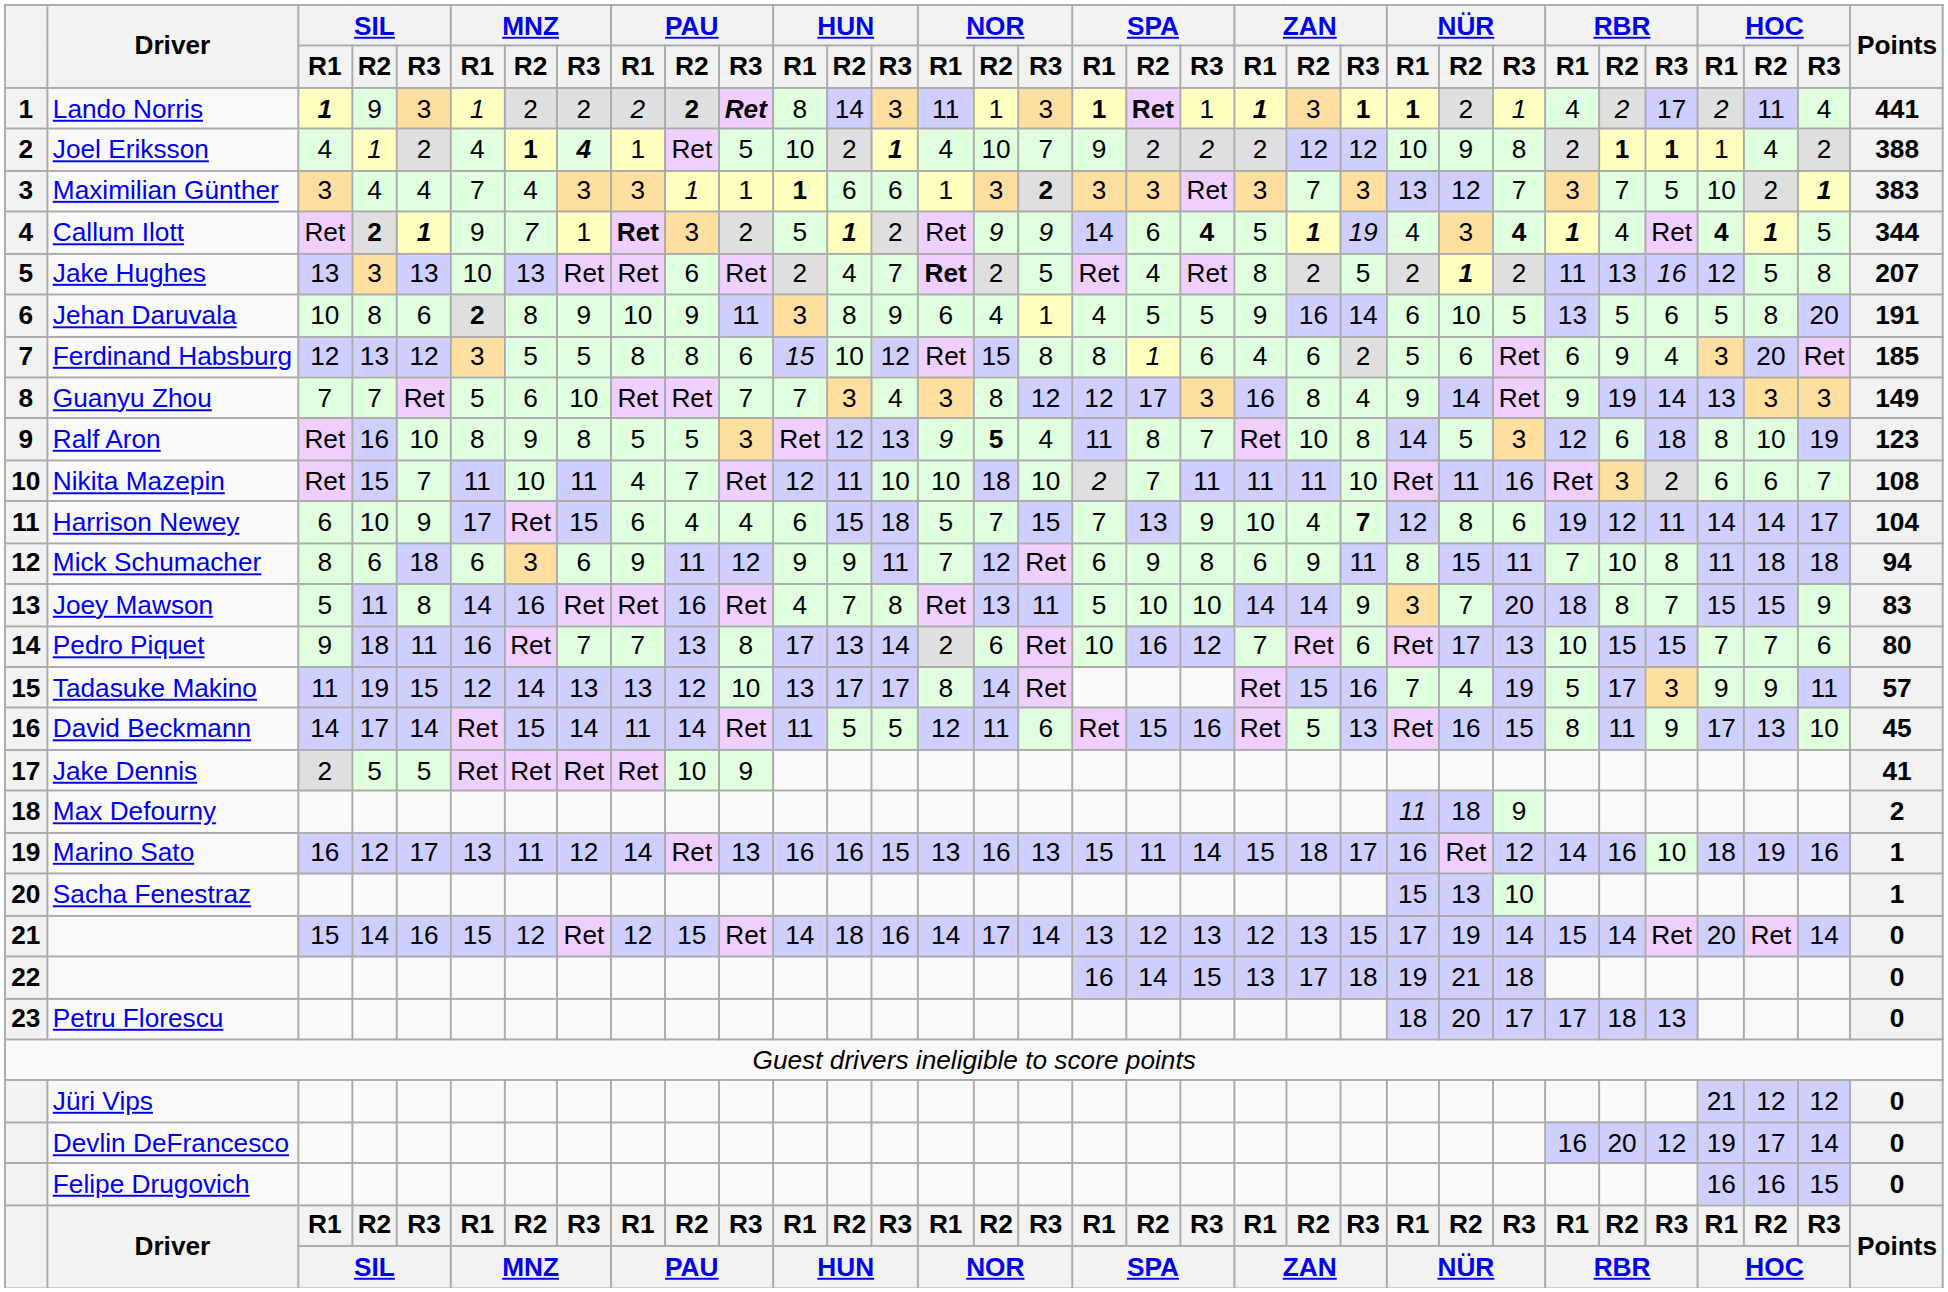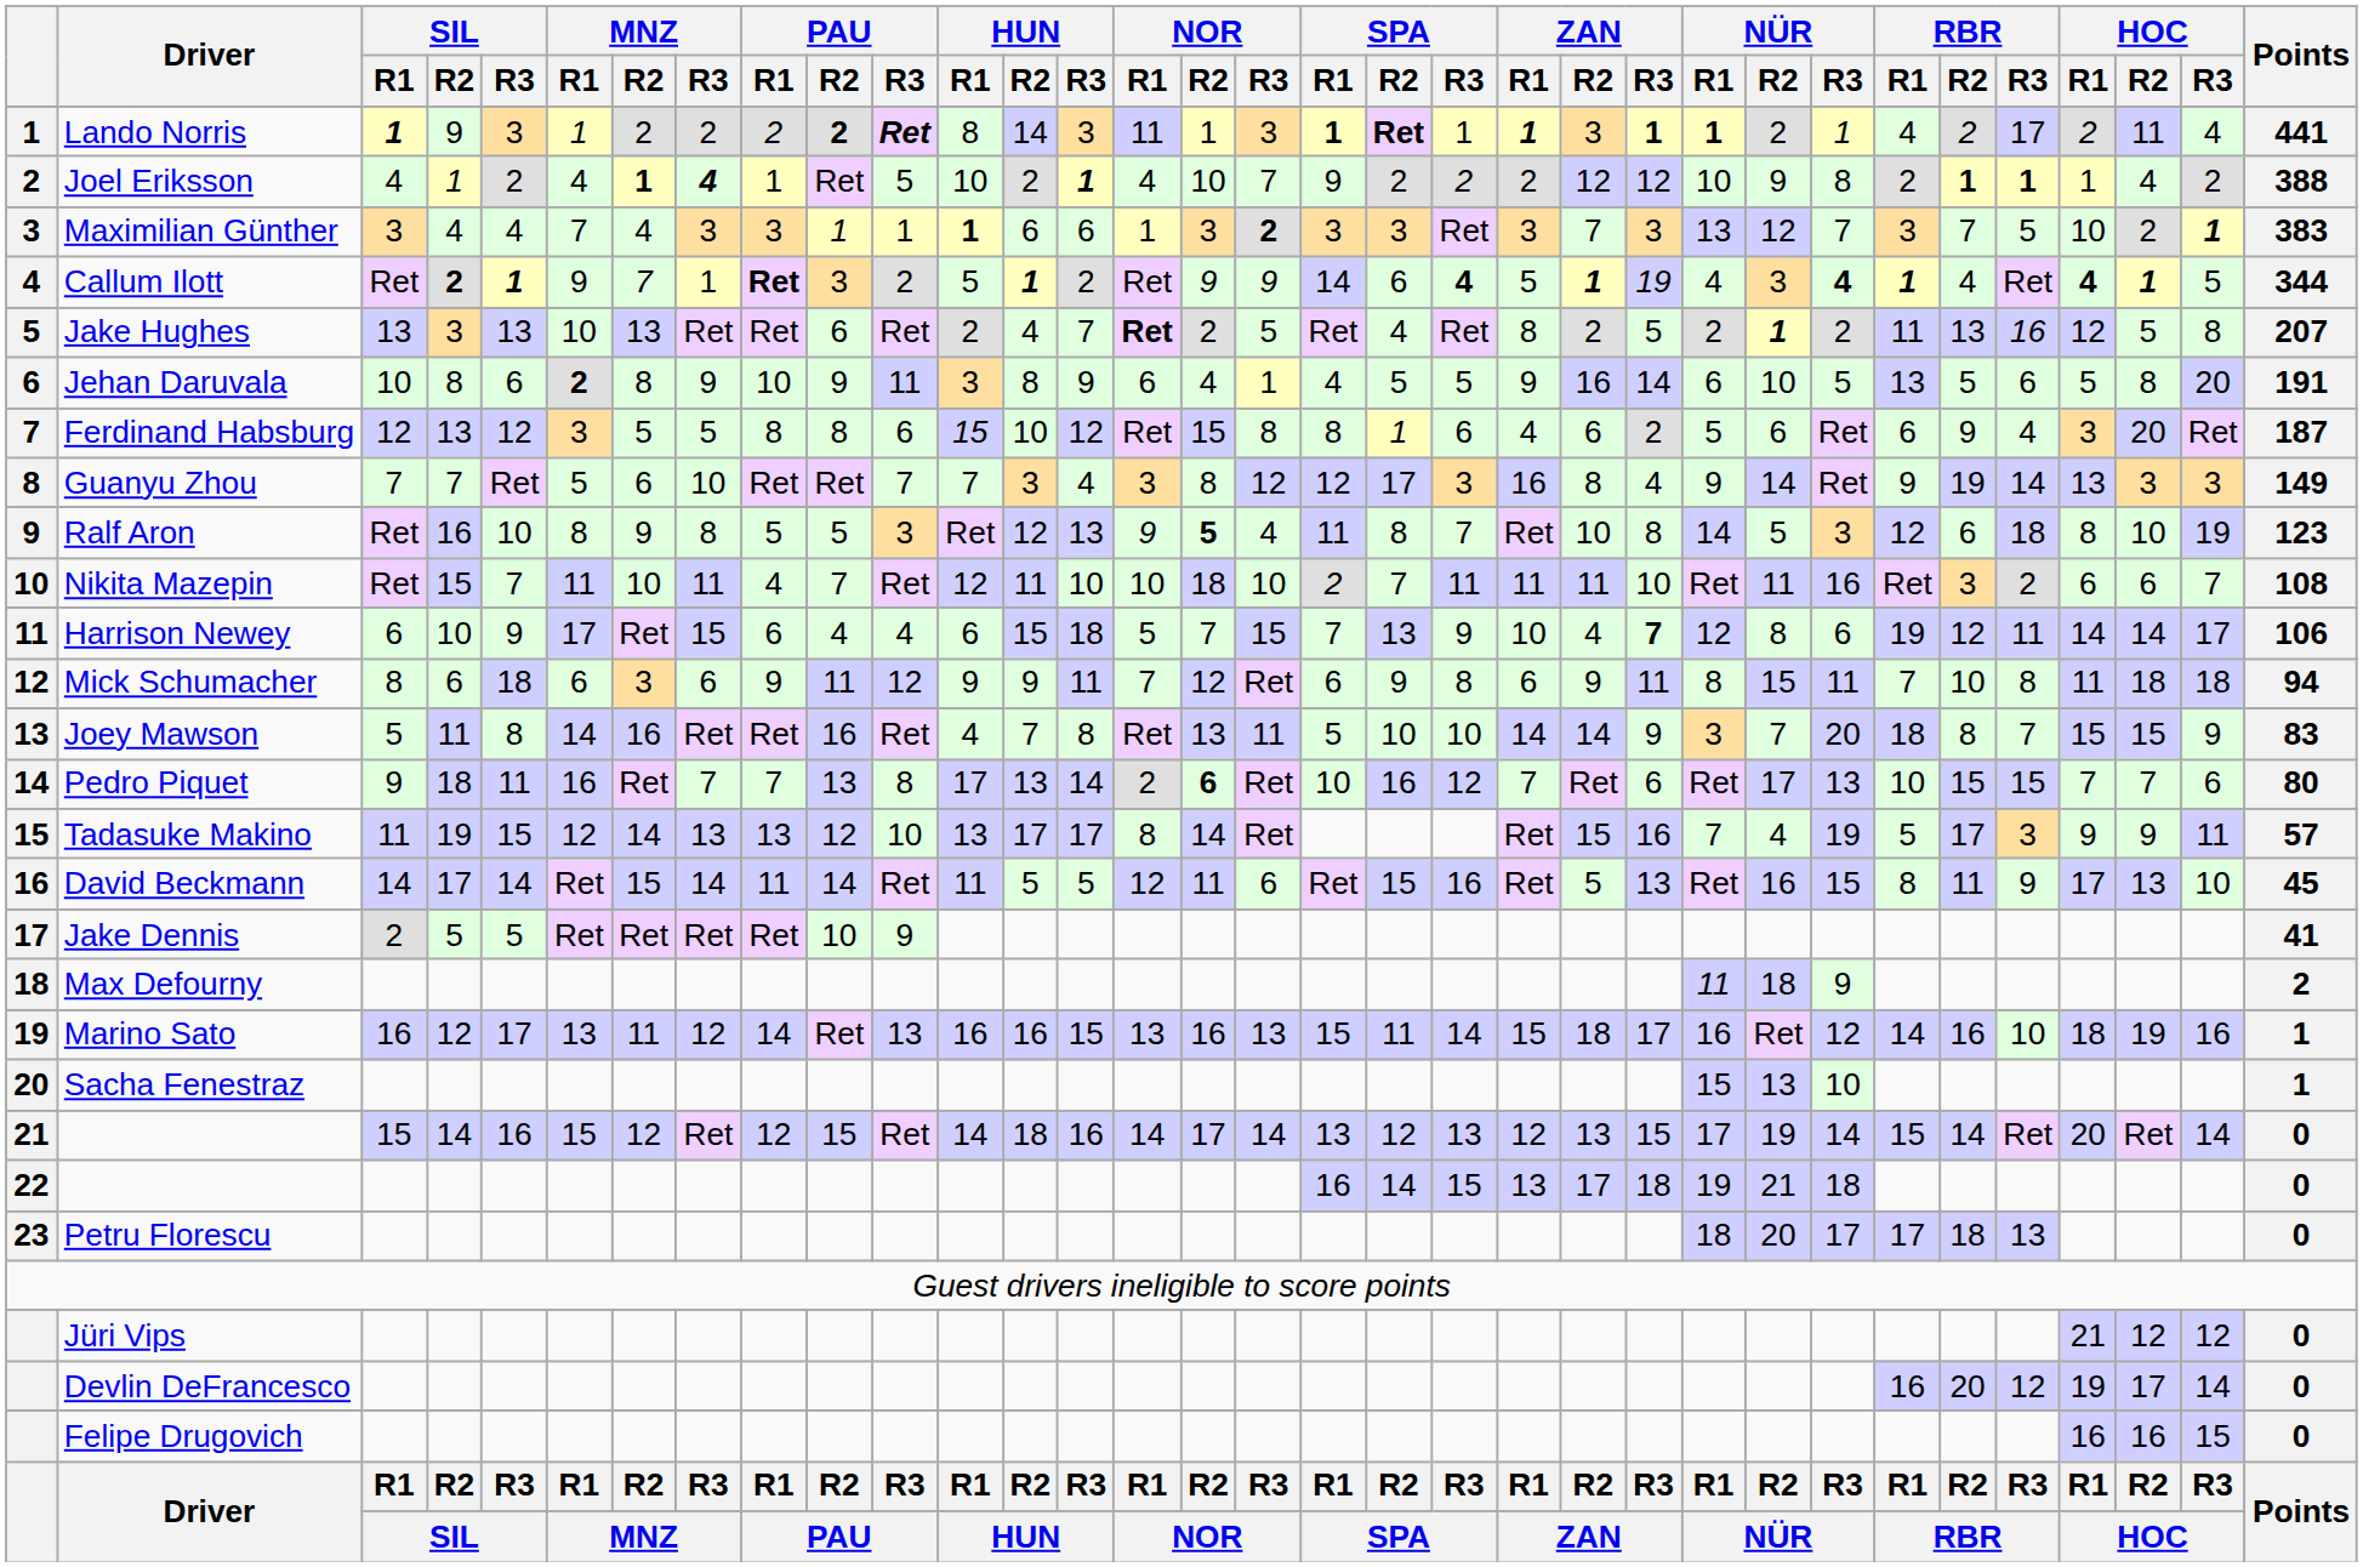Ferdinand Habsburg | Points: 185 -> 187
Harrison Newey | Points: 104 -> 106
Pedro Piquet | NOR / R2: normal -> bold
